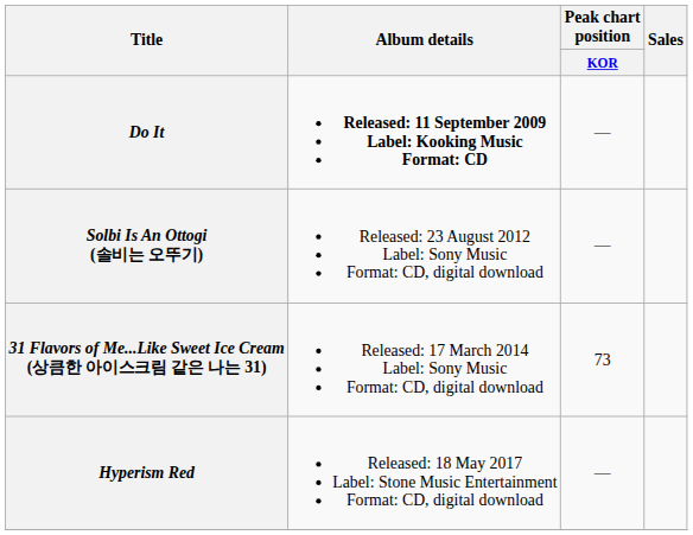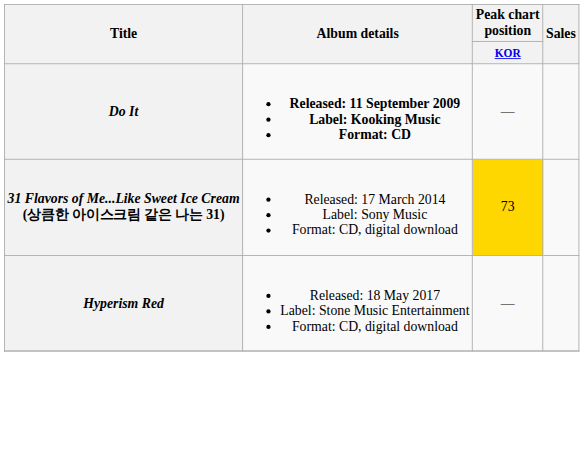- row: Solbi Is An Ottogi (솔비는 오뚜기) | Released: 23 August 2012 Label: Sony Music Format: CD, digital download | —
31 Flavors of Me...Like Sweet Ice Cream (상큼한 아이스크림 같은 나는 31) | Peak chart position / KOR: no background -> gold background
